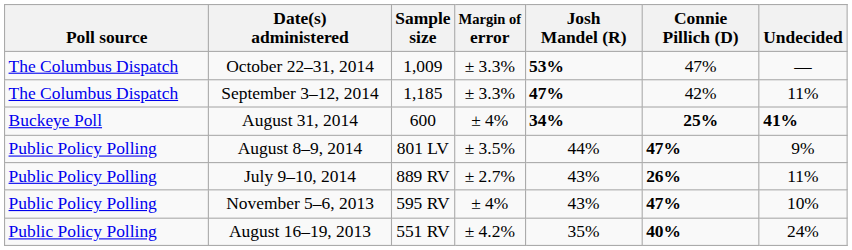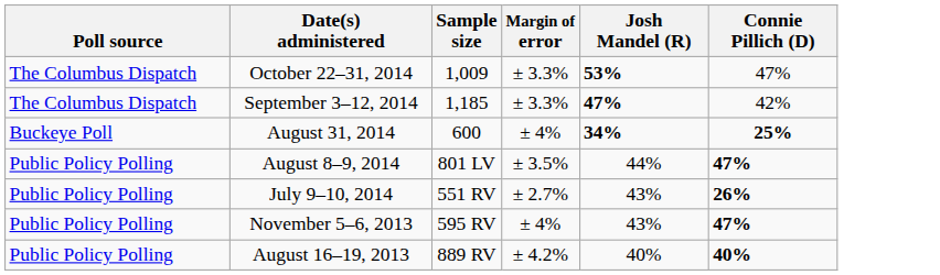- column: Undecided | — | 11% | 41% | 9% | 11% | 10% | 24%
July 9–10, 2014 | Sample size: 889 RV -> 551 RV
August 16–19, 2013 | Sample size: 551 RV -> 889 RV
August 16–19, 2013 | Josh Mandel (R): 35% -> 40%
